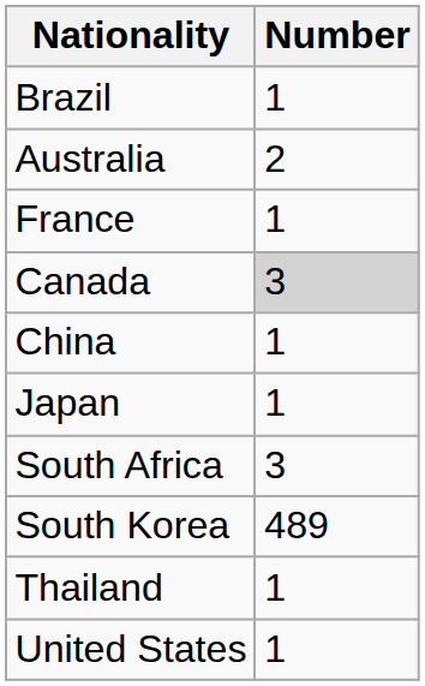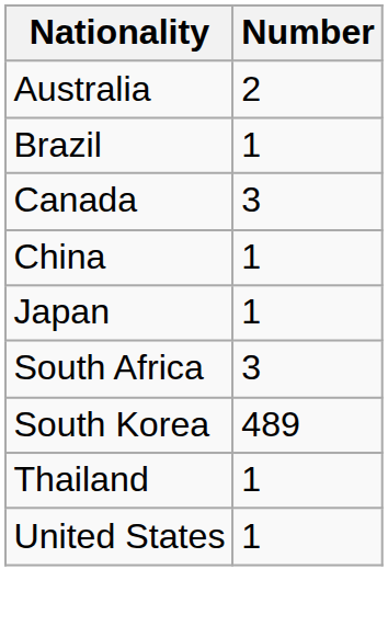rows swapped: Australia <-> Brazil
- row: France | 1
Canada | Number: lightgrey background -> no background
